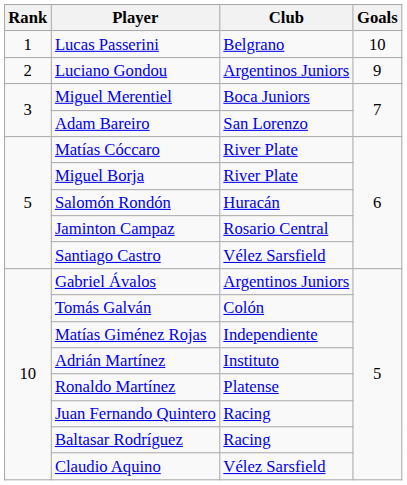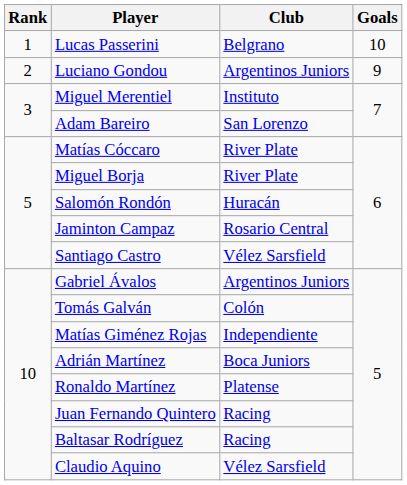Miguel Merentiel | Club: Boca Juniors -> Instituto
Adrián Martínez | Club: Instituto -> Boca Juniors
